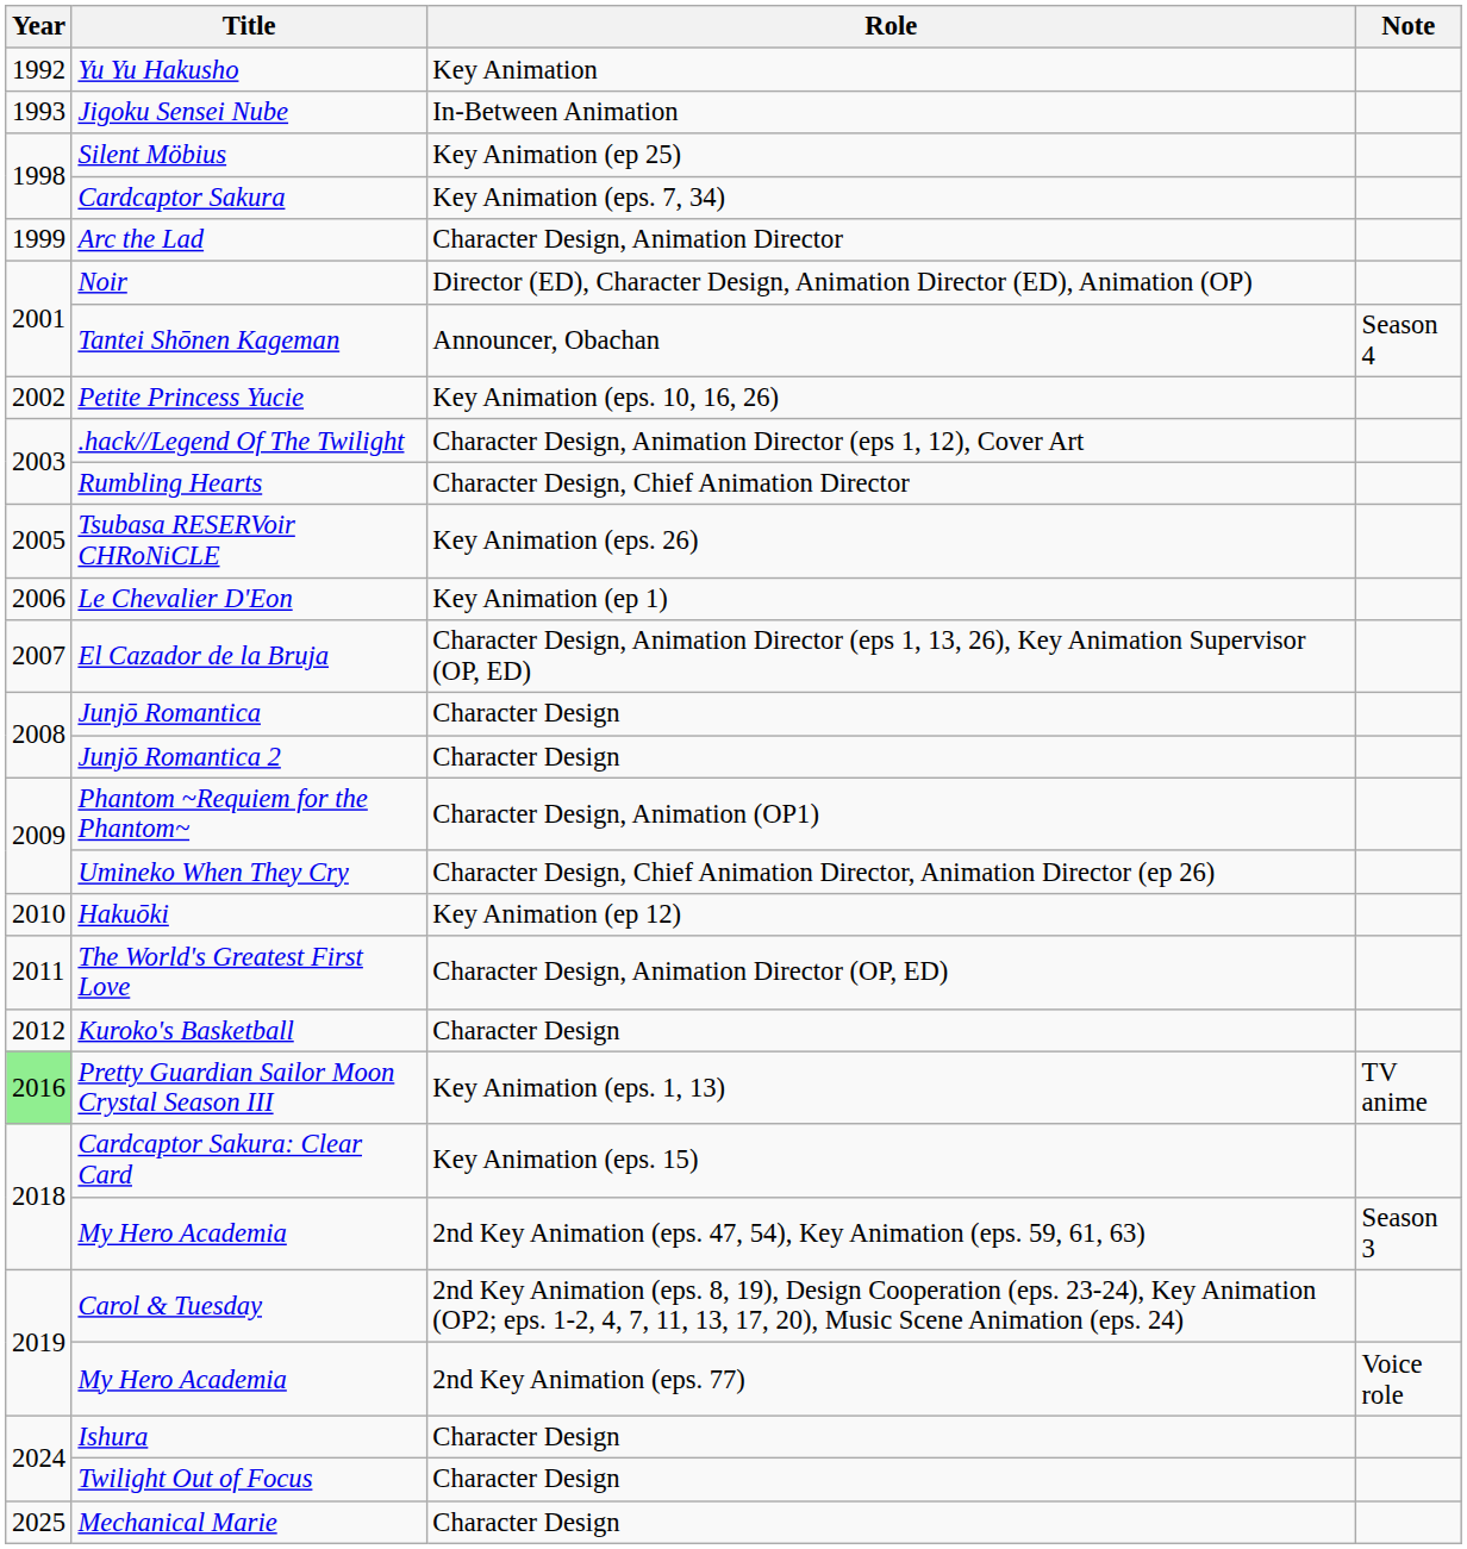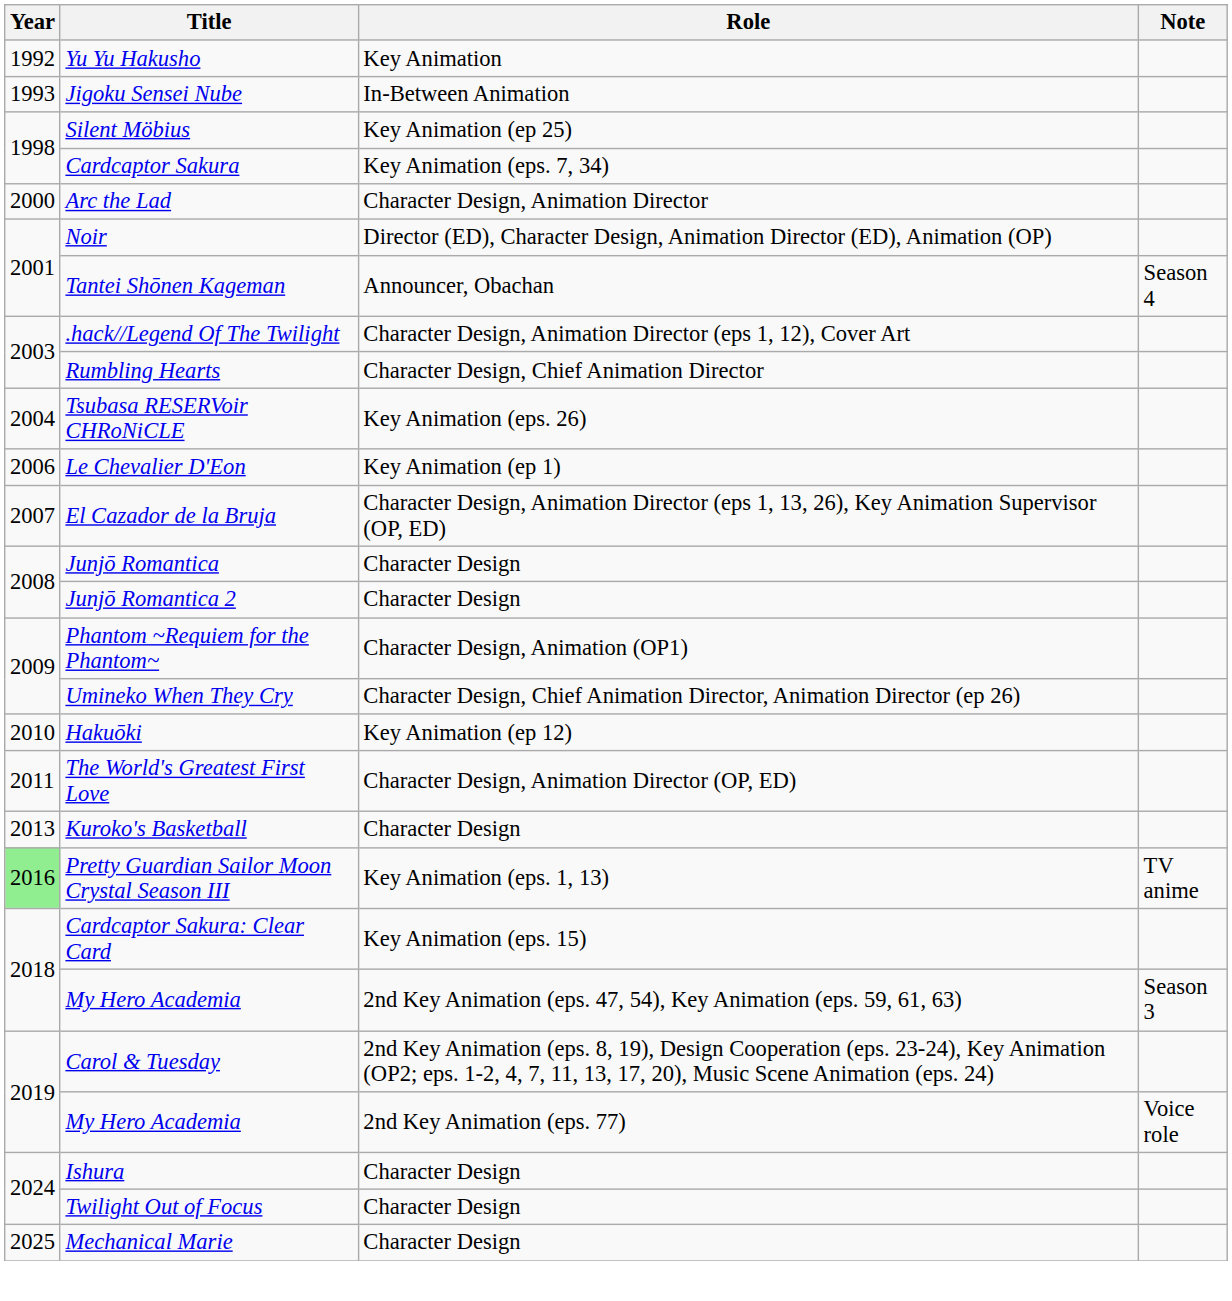Arc the Lad | Year: 1999 -> 2000
- row: 2002 | Petite Princess Yucie | Key Animation (eps. 10, 16, 26)
Tsubasa RESERVoir CHRoNiCLE | Year: 2005 -> 2004
Kuroko's Basketball | Year: 2012 -> 2013
